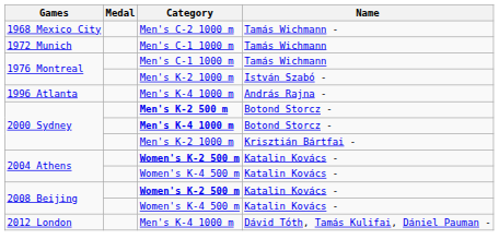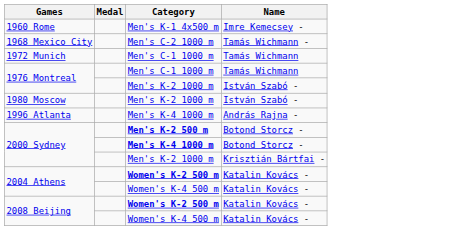+ row: 1960 Rome | Men's K-1 4x500 m | Imre Kemecsey -
+ row: 1980 Moscow | Men's K-2 1000 m | István Szabó -
- row: 2012 London | Men's K-4 1000 m | Dávid Tóth, Tamás Kulifai, Dániel Pauman -
